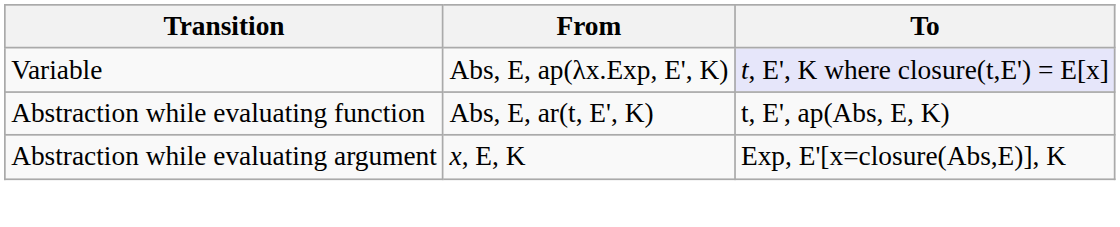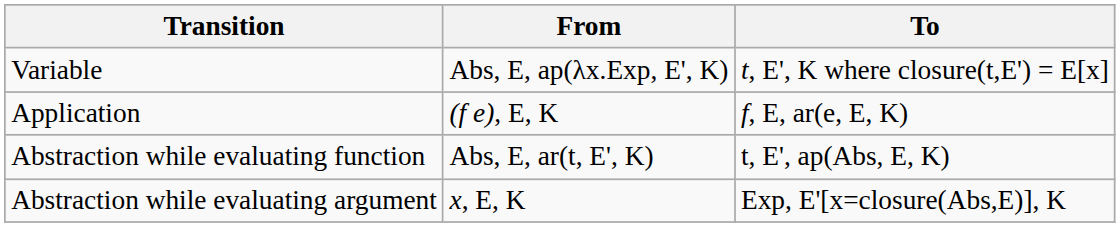Variable | To: lavender background -> no background
+ row: Application | (f e), E, K | f, E, ar(e, E, K)
